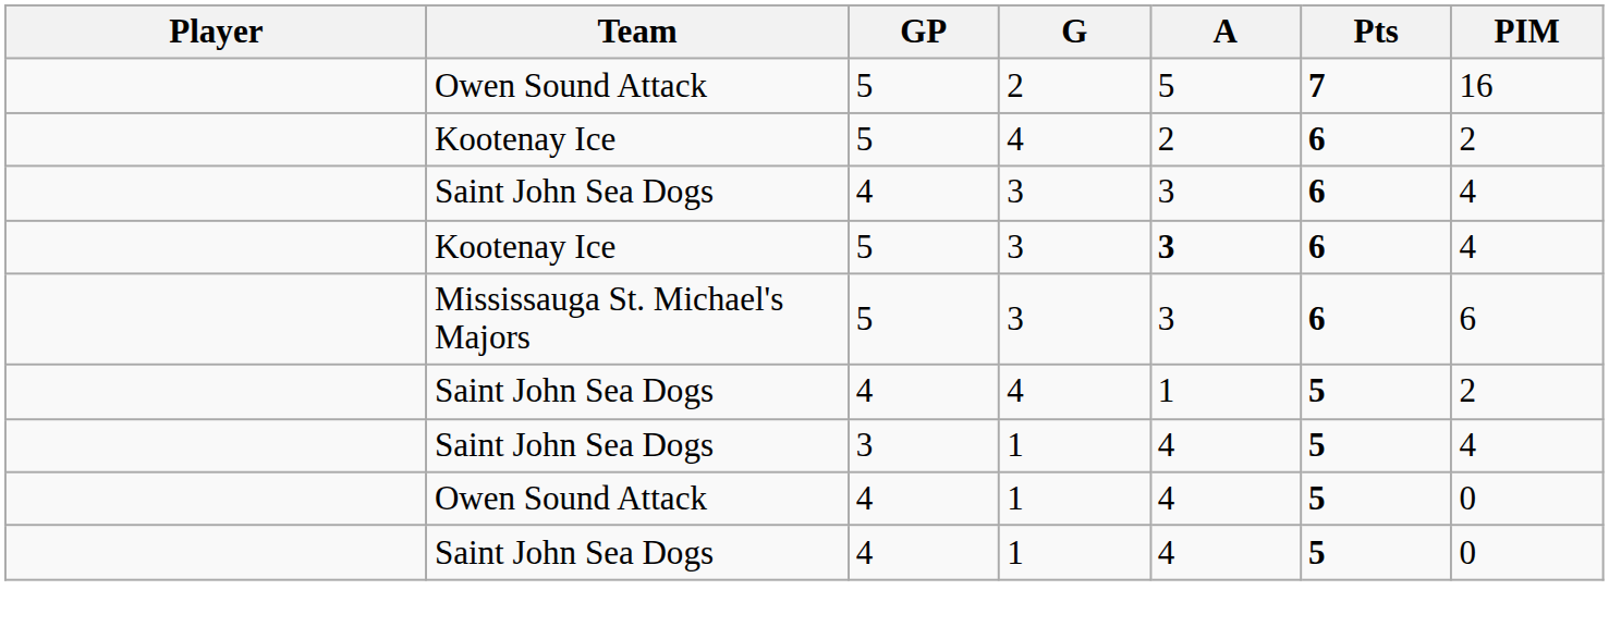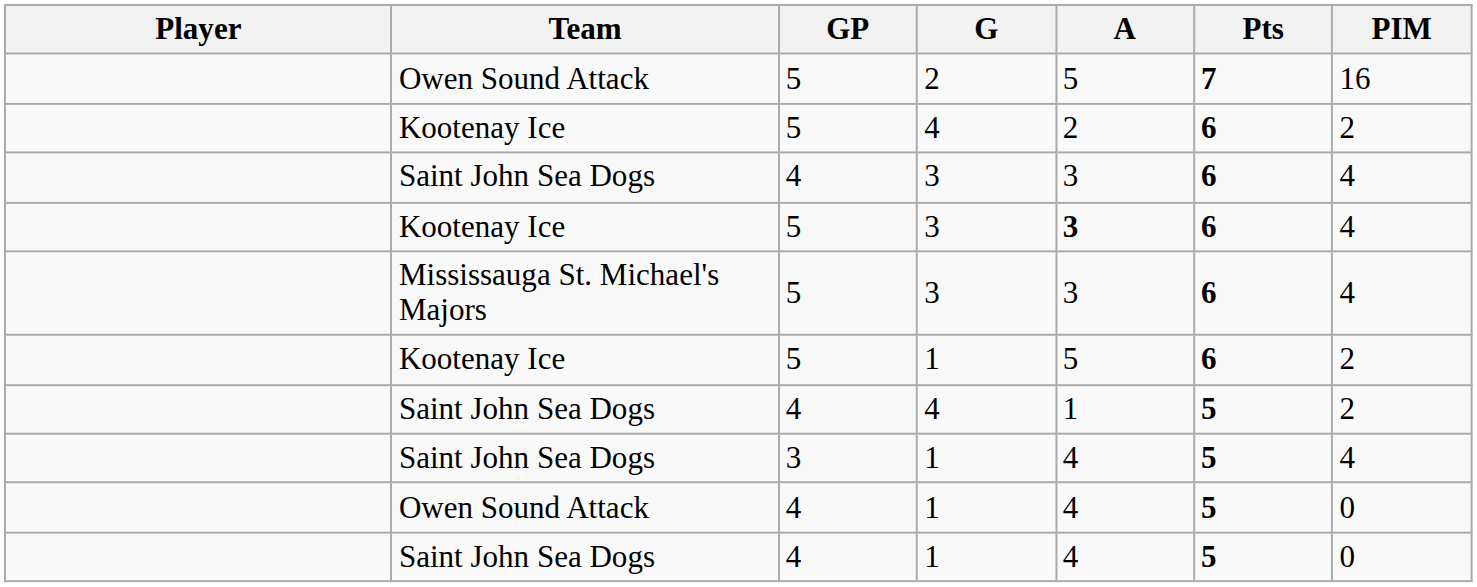Mississauga St. Michael's Majors | PIM: 6 -> 4
+ row: Kootenay Ice | 5 | 1 | 5 | 6 | 2
